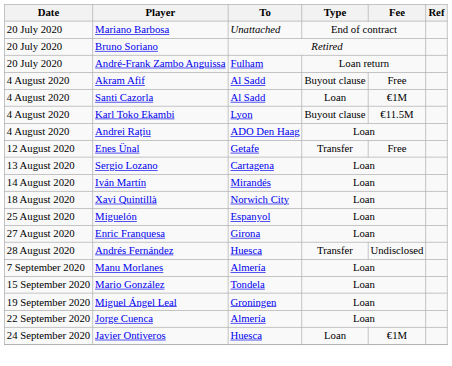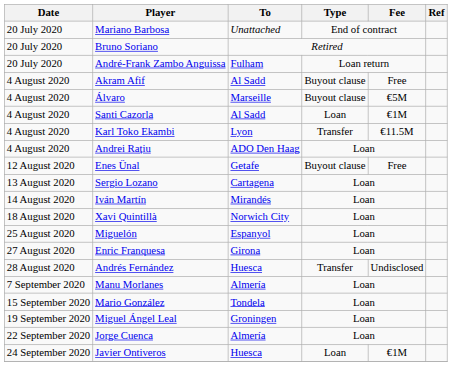+ row: 4 August 2020 | Álvaro | Marseille | Buyout clause | €5M
Karl Toko Ekambi | Type: Buyout clause -> Transfer
Enes Ünal | Type: Transfer -> Buyout clause
